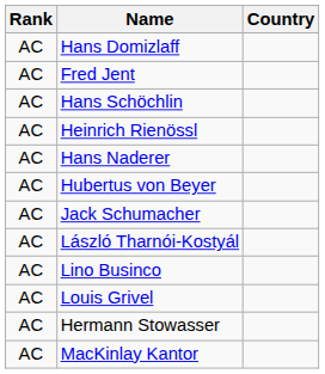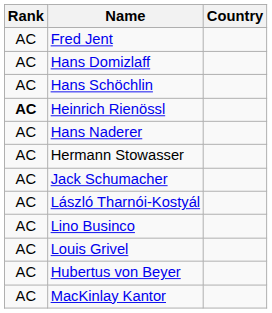rows swapped: Fred Jent <-> Hans Domizlaff
Heinrich Rienössl | Rank: normal -> bold
rows swapped: Hermann Stowasser <-> Hubertus von Beyer
